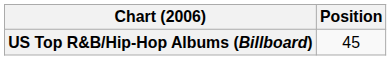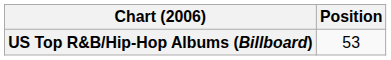US Top R&B/Hip-Hop Albums (Billboard) | Position: 45 -> 53
